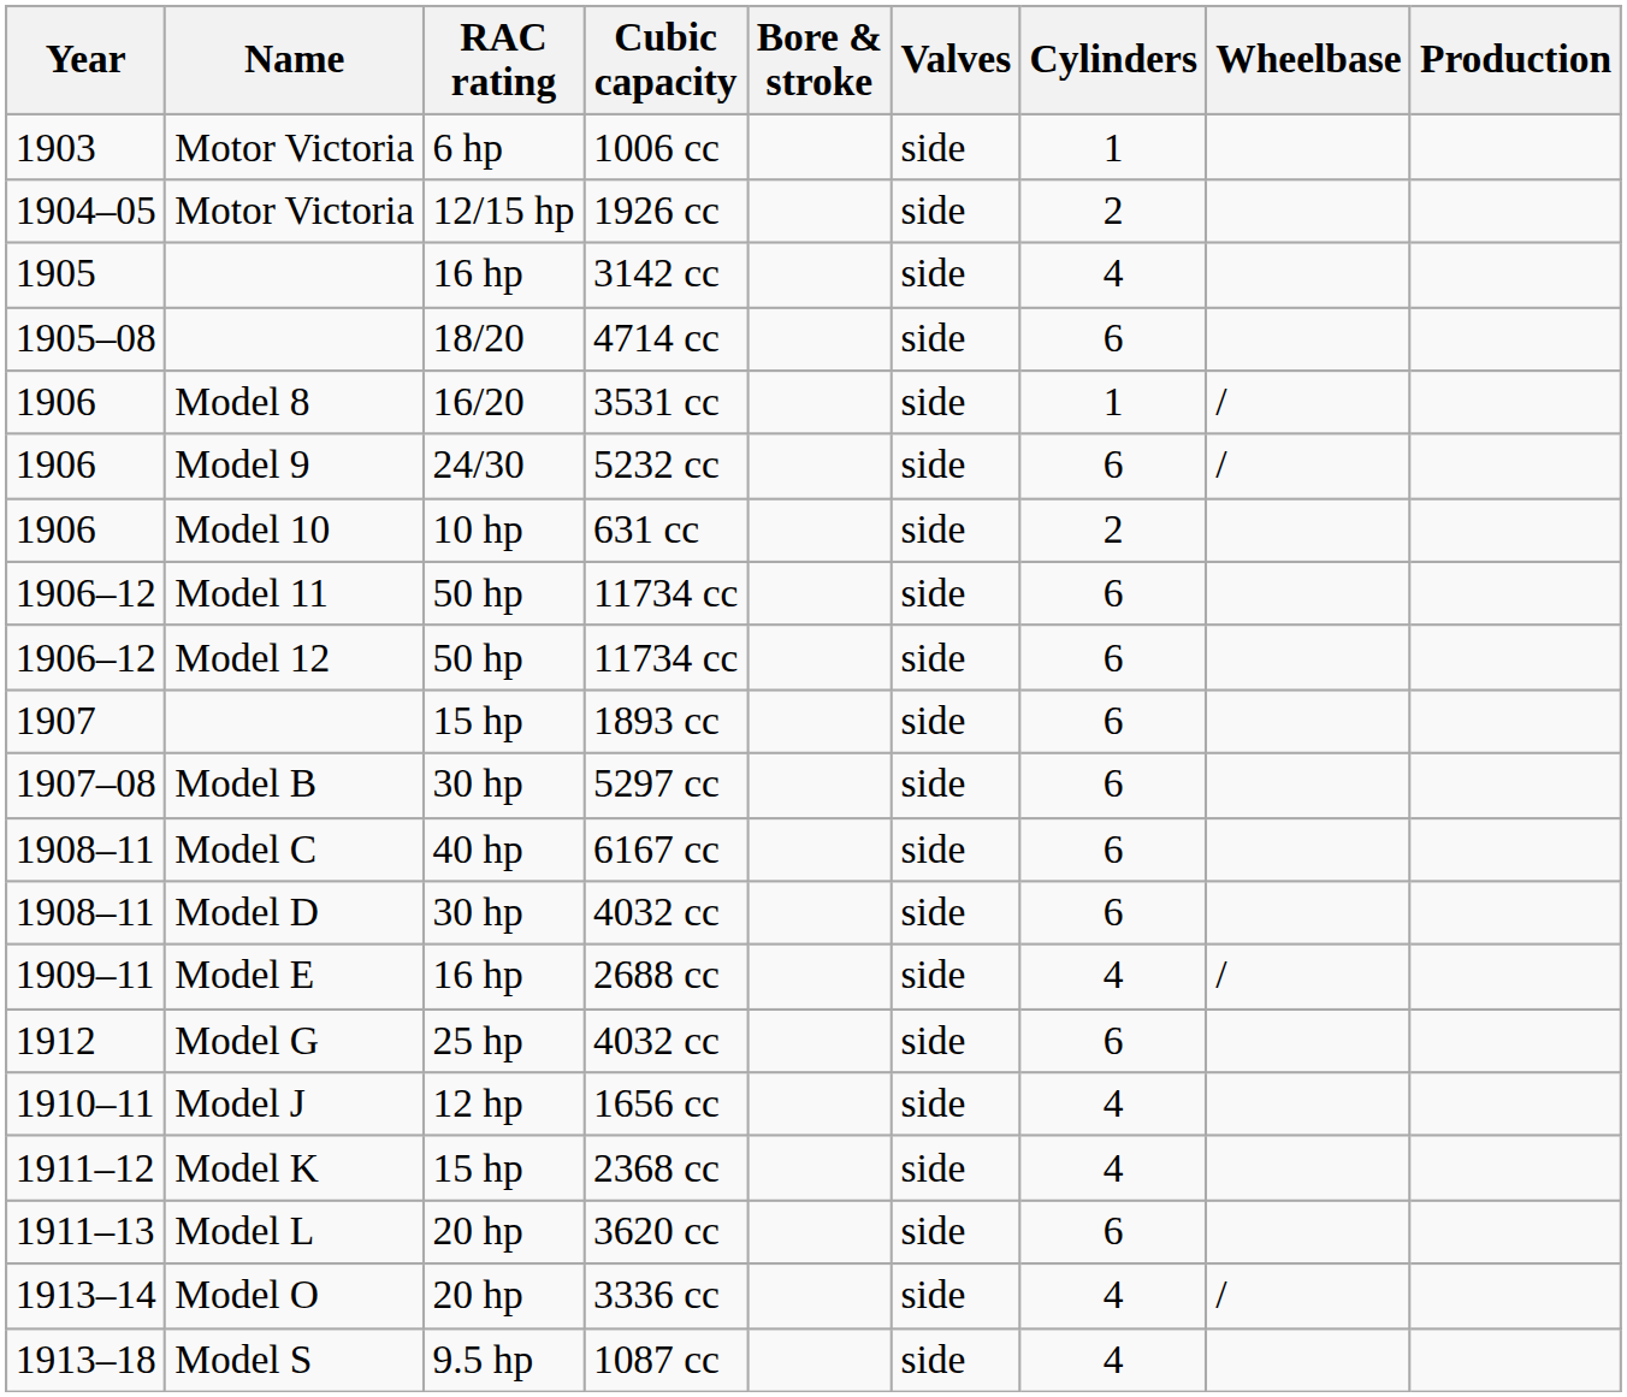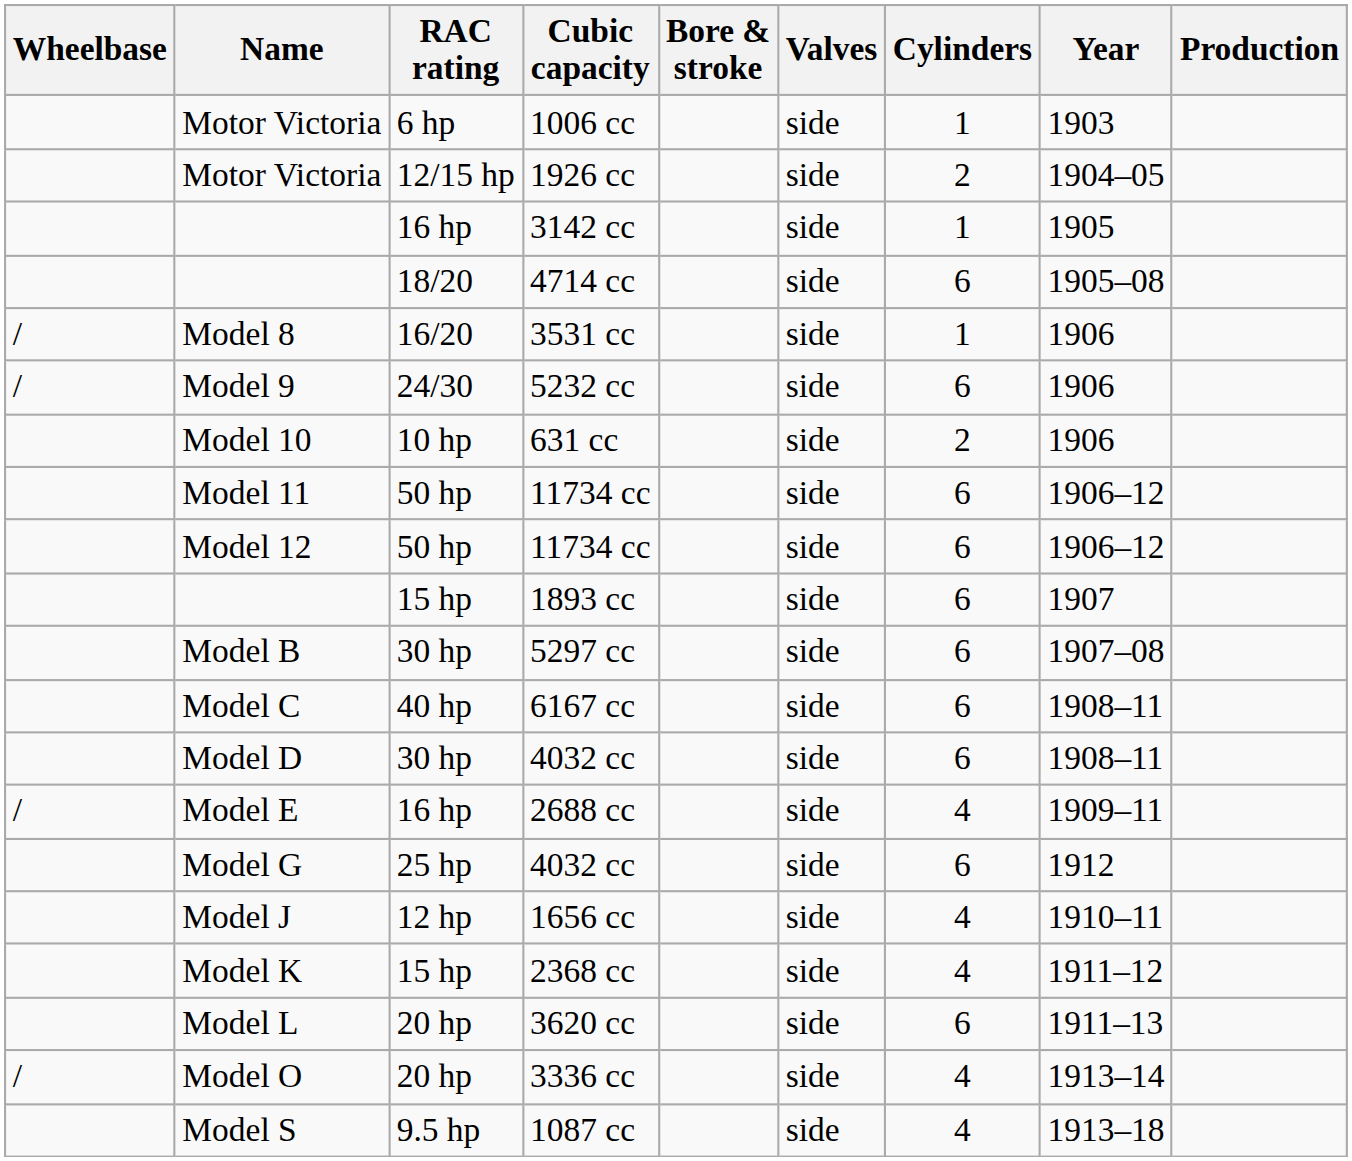columns swapped: Year <-> Wheelbase
3142 cc | Cylinders: 4 -> 1
